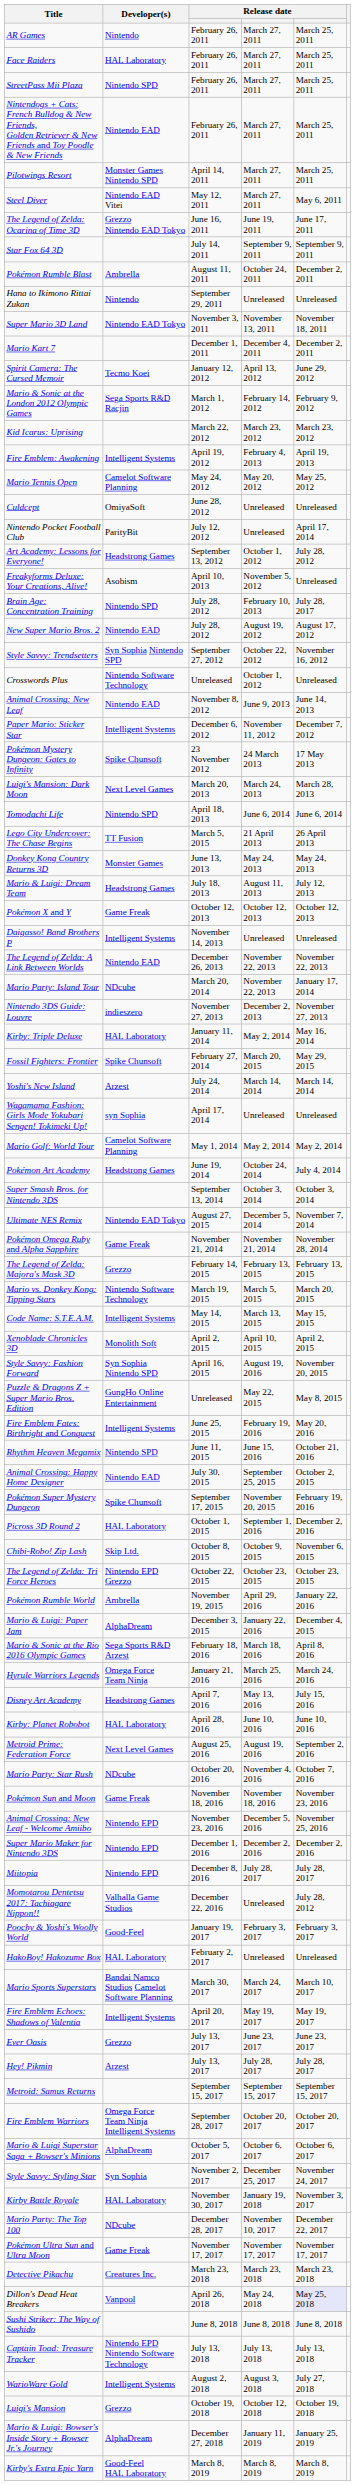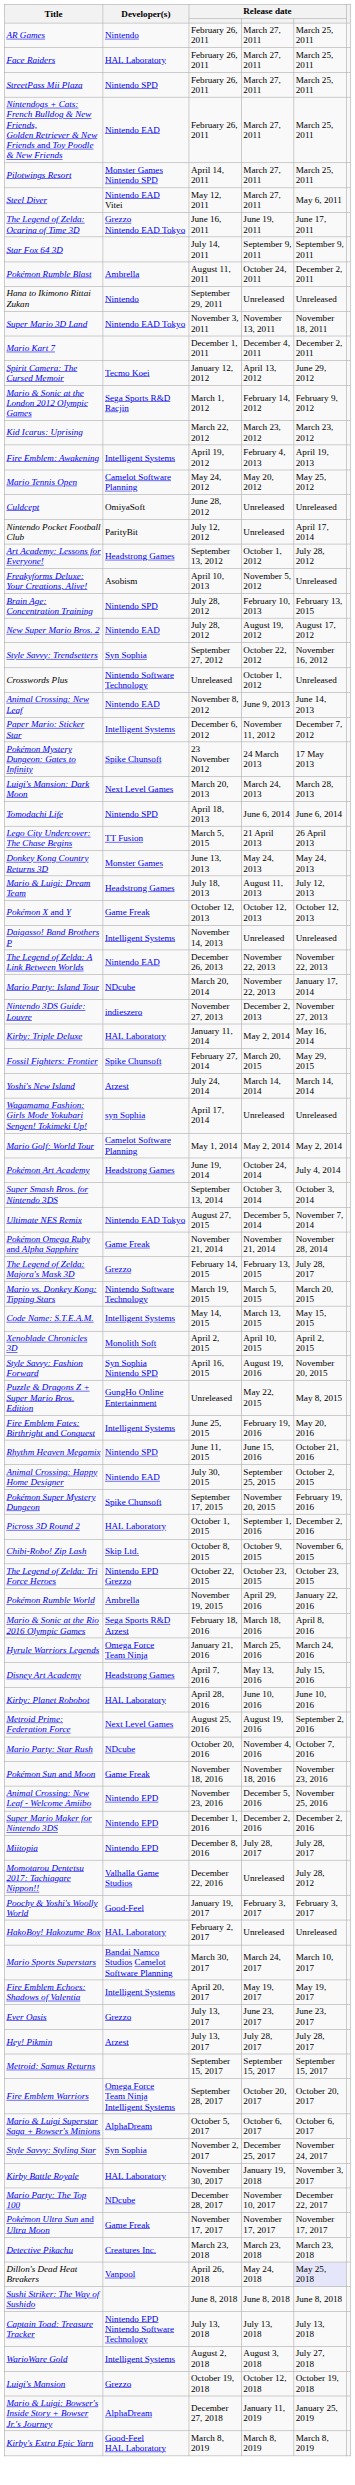Brain Age: Concentration Training | column 5: July 28, 2017 -> February 13, 2015
Style Savvy: Trendsetters | Developer(s): Syn Sophia Nintendo SPD -> Syn Sophia
The Legend of Zelda: Majora's Mask 3D | column 5: February 13, 2015 -> July 28, 2017
- row: Mario & Luigi: Paper Jam | AlphaDream | December 3, 2015 | January 22, 2016 | December 4, 2015
